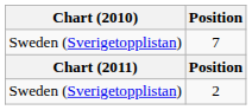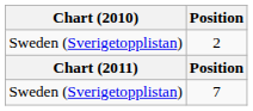rows swapped: 2 <-> 7
